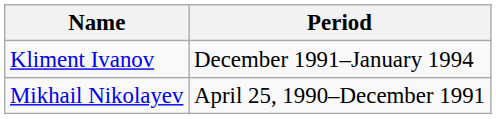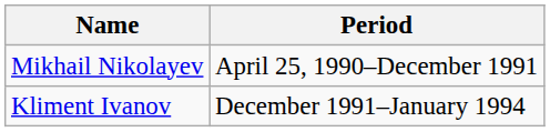rows swapped: Mikhail Nikolayev <-> Kliment Ivanov
